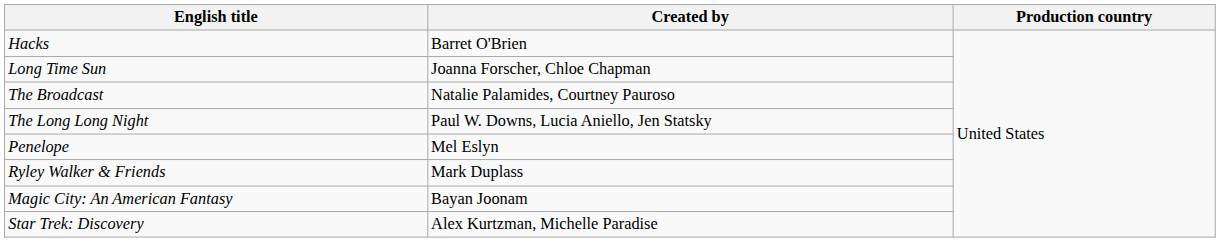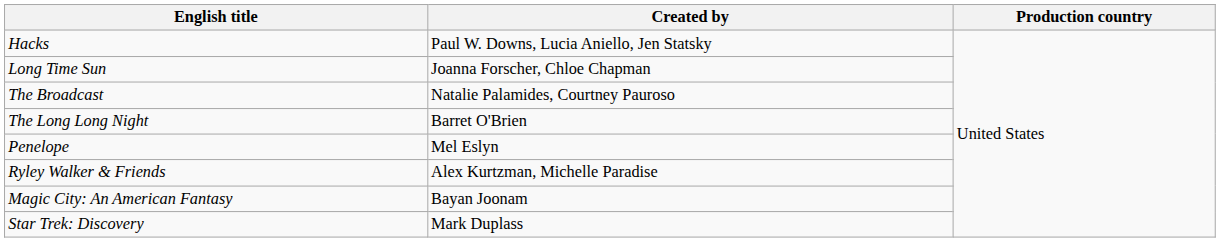Hacks | Created by: Barret O'Brien -> Paul W. Downs, Lucia Aniello, Jen Statsky
The Long Long Night | Created by: Paul W. Downs, Lucia Aniello, Jen Statsky -> Barret O'Brien
Ryley Walker & Friends | Created by: Mark Duplass -> Alex Kurtzman, Michelle Paradise
Star Trek: Discovery | Created by: Alex Kurtzman, Michelle Paradise -> Mark Duplass
